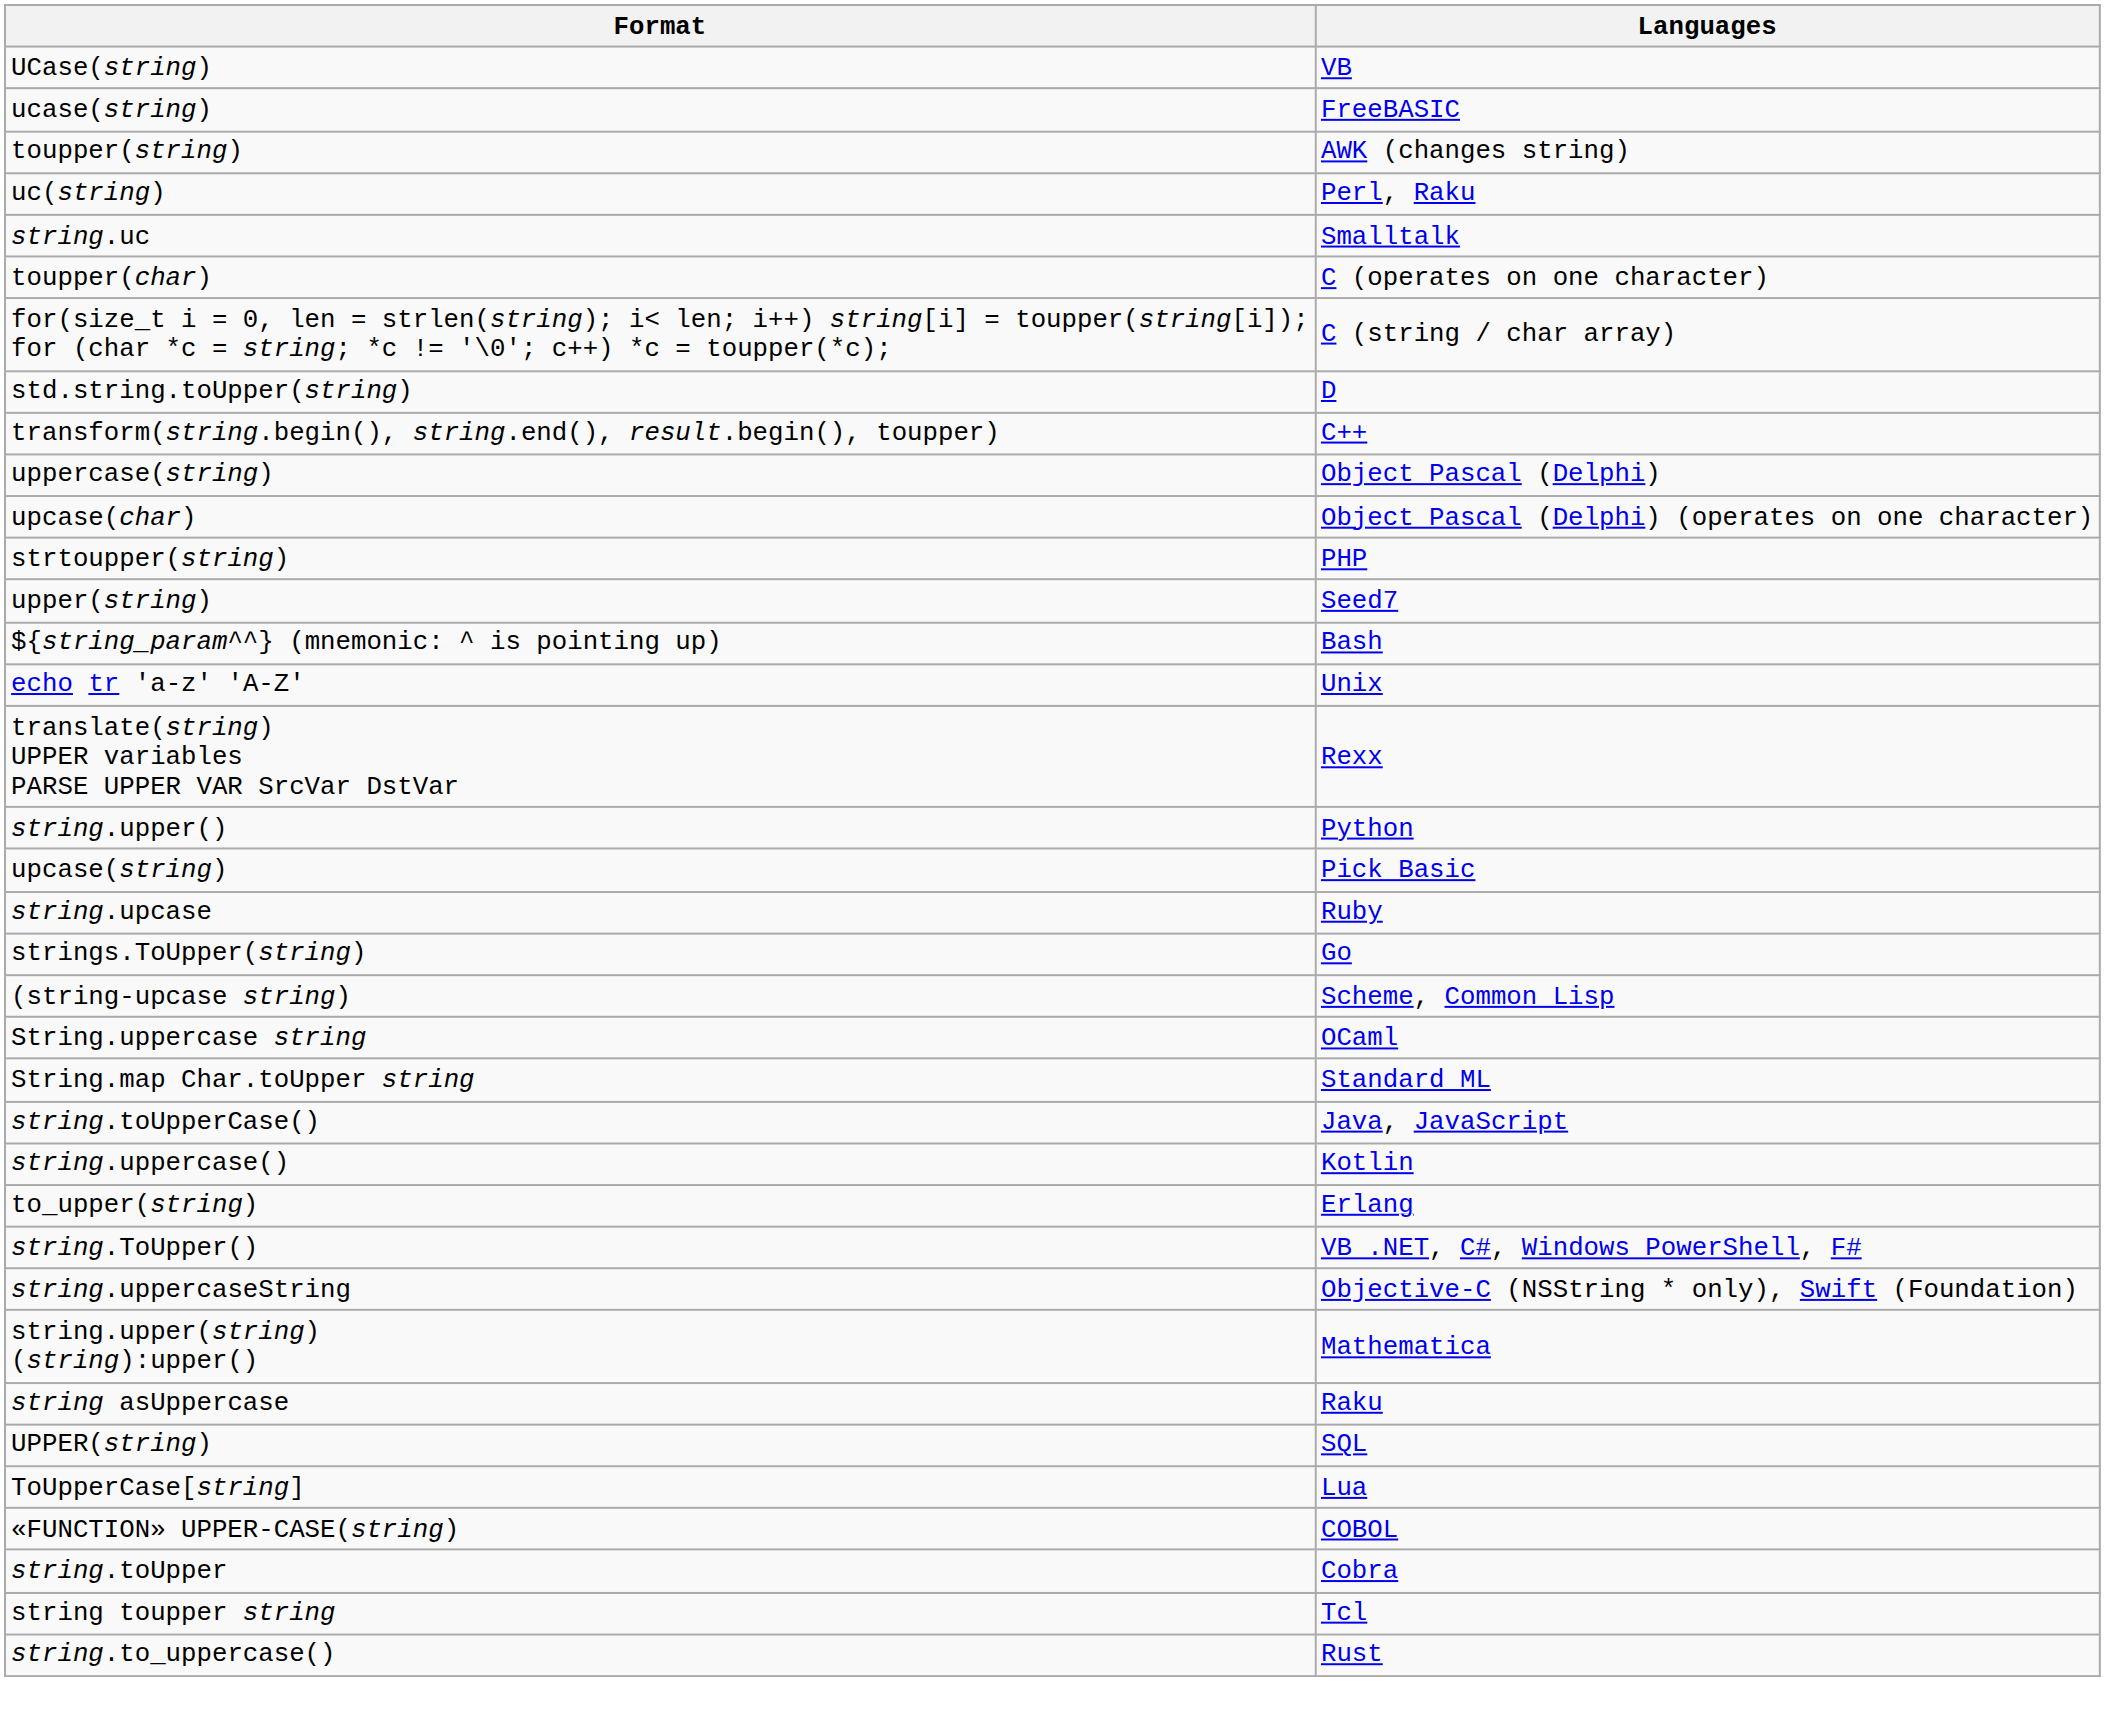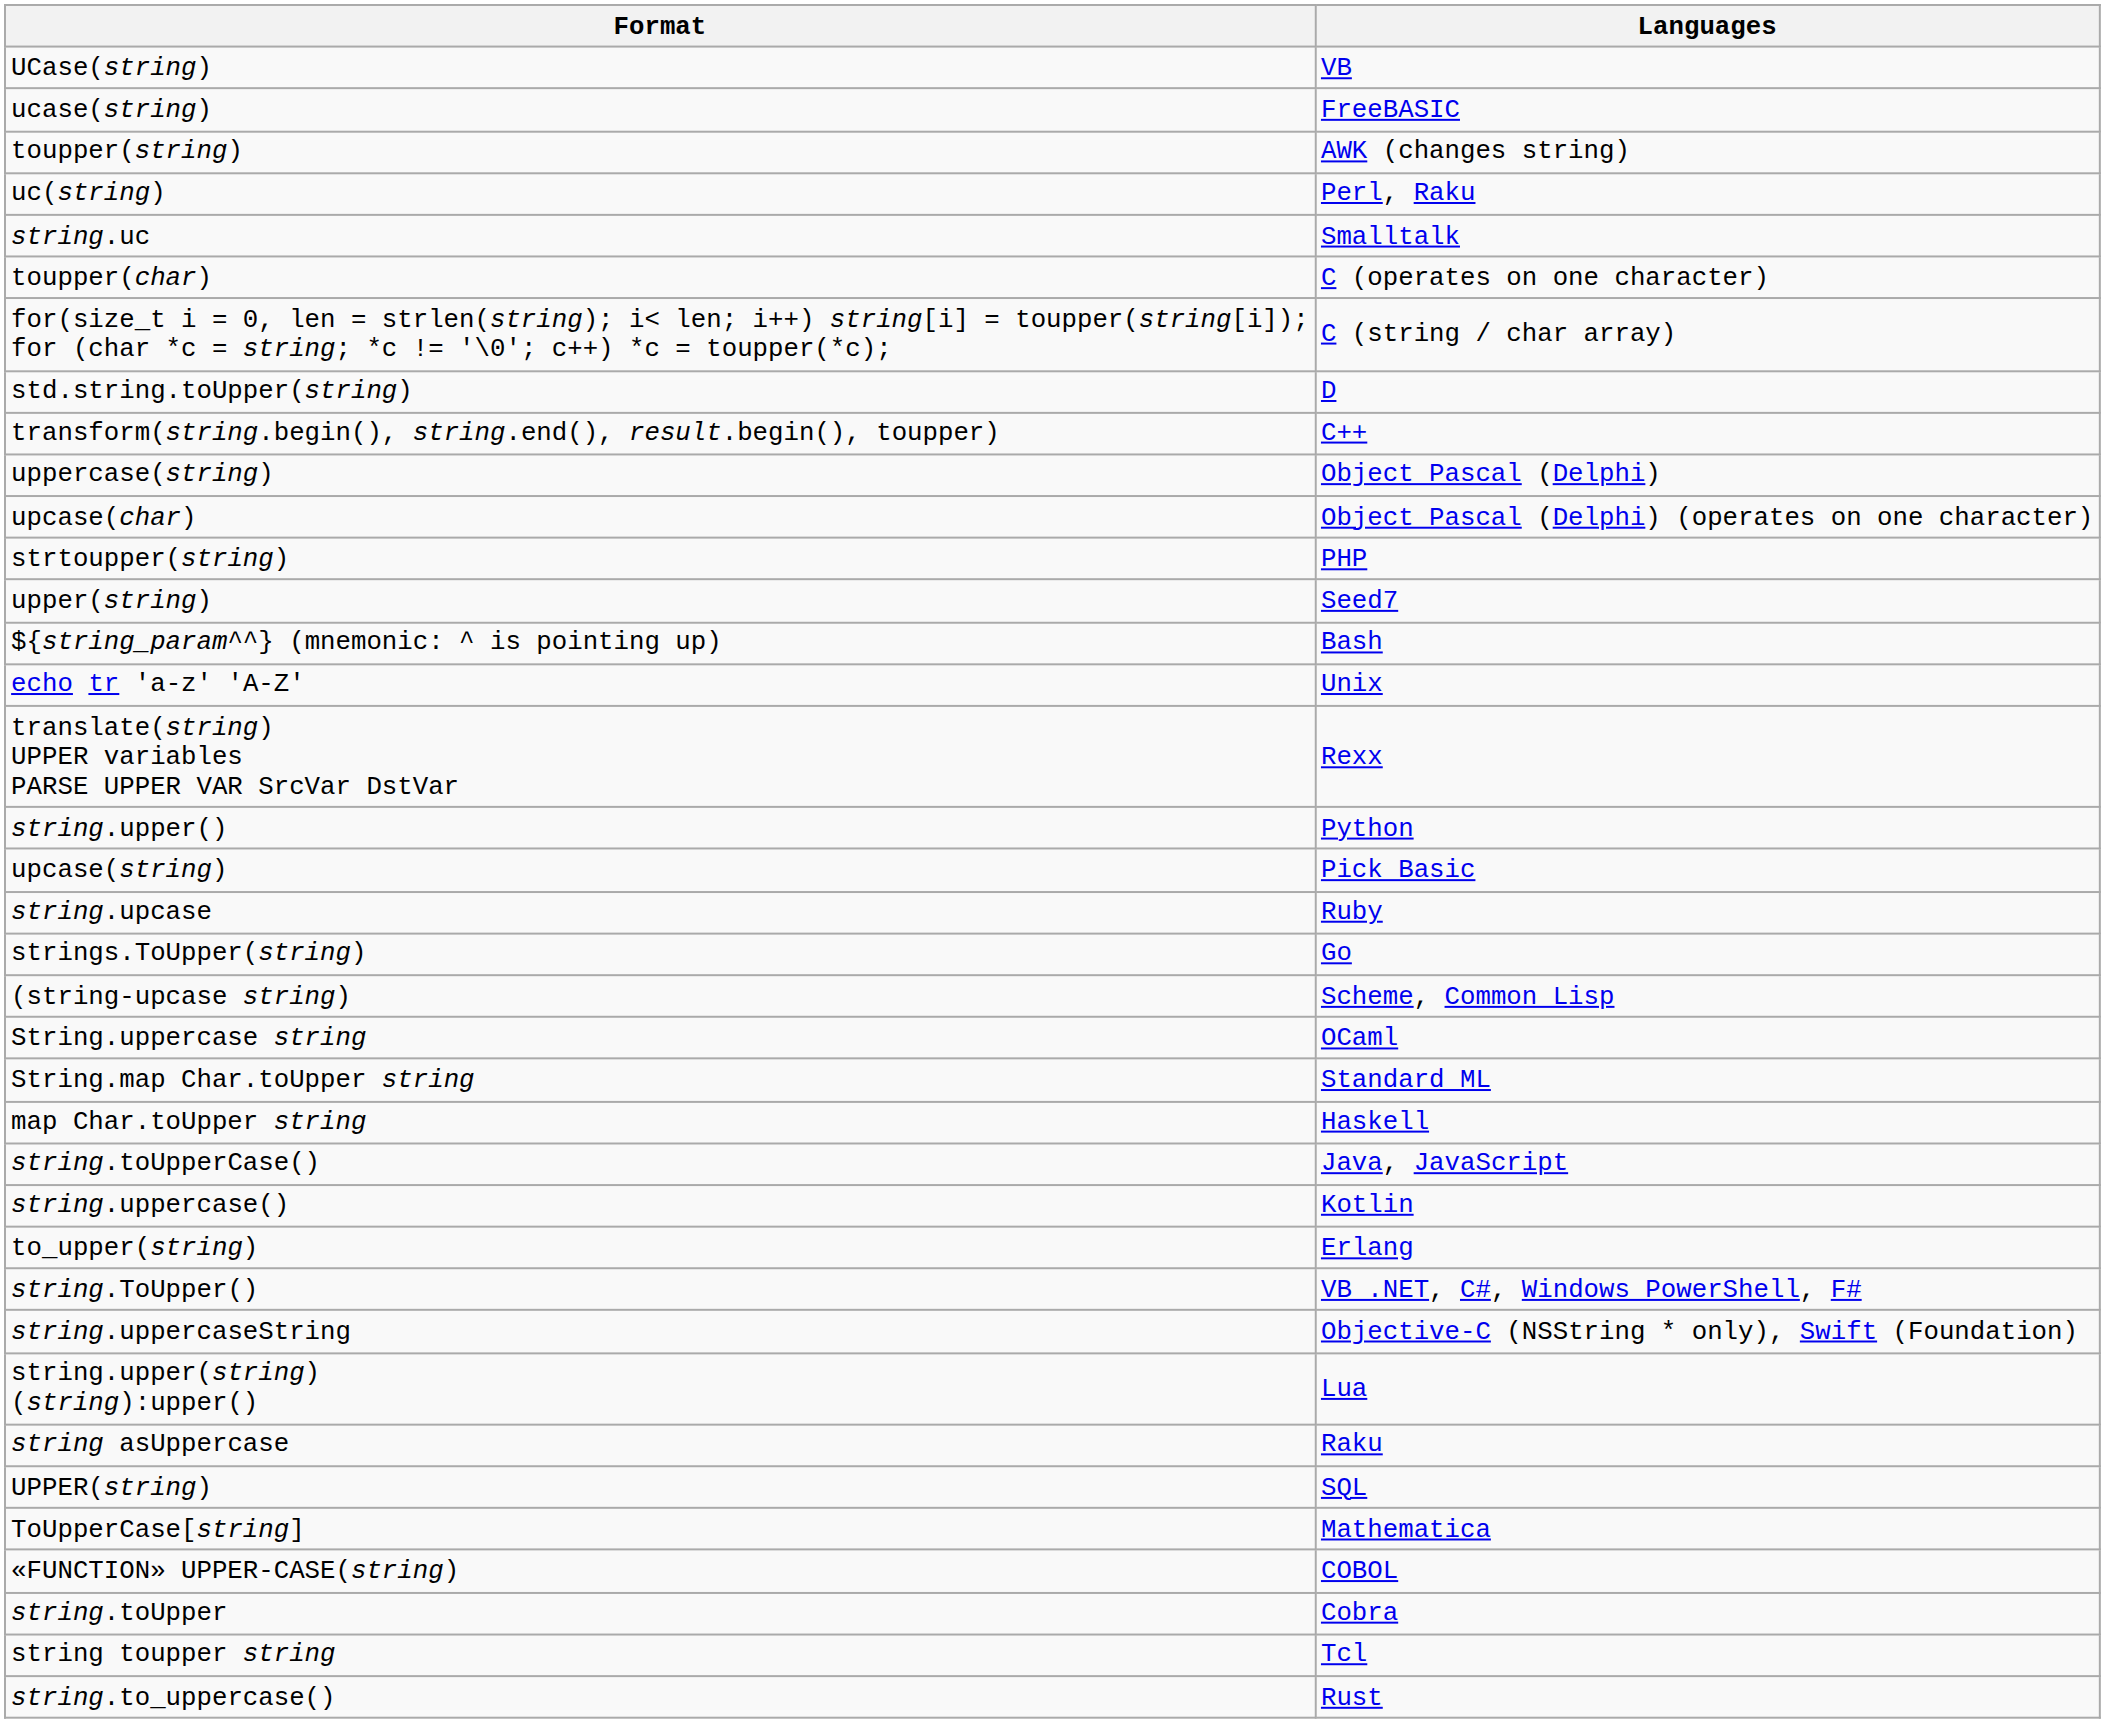+ row: map Char.toUpper string | Haskell
string.upper(string) (string):upper() | Languages: Mathematica -> Lua
ToUpperCase[string] | Languages: Lua -> Mathematica
